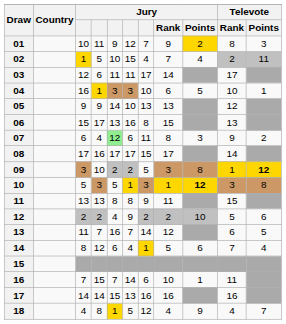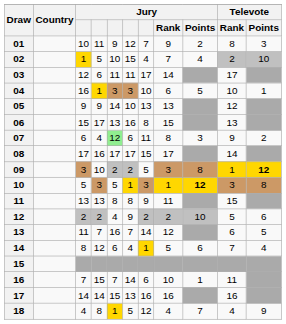01 | Jury / Points: gold background -> no background
02 | Televote / Points: 11 -> 10
18 | Jury / Points: 9 -> 7
18 | Televote / Points: 7 -> 9
